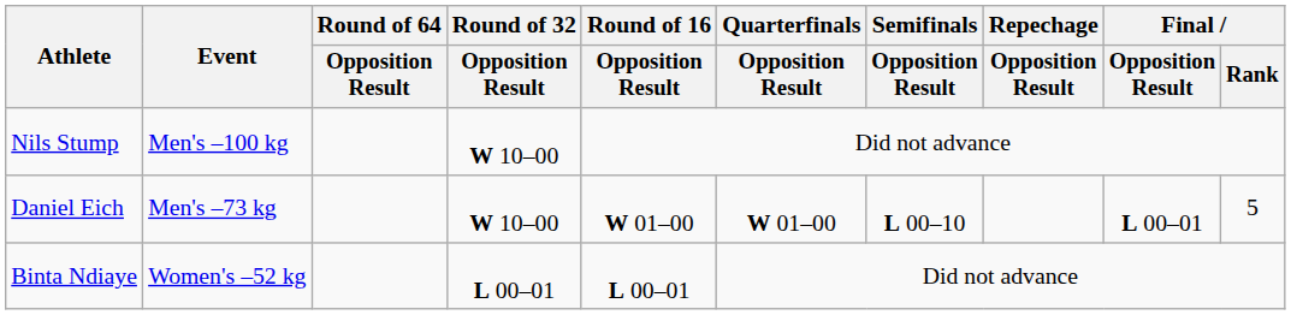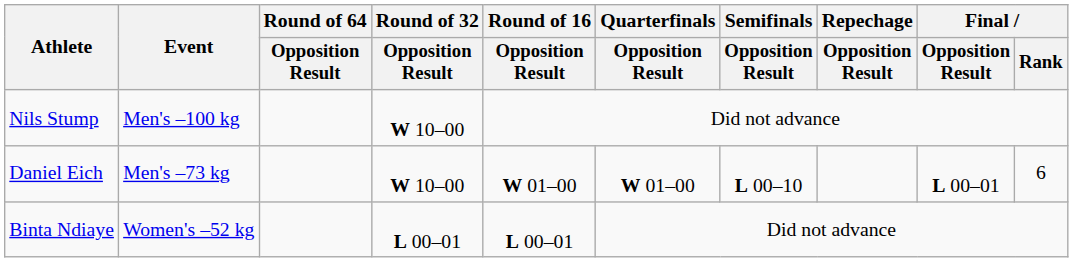Daniel Eich | Final / Rank: 5 -> 6
